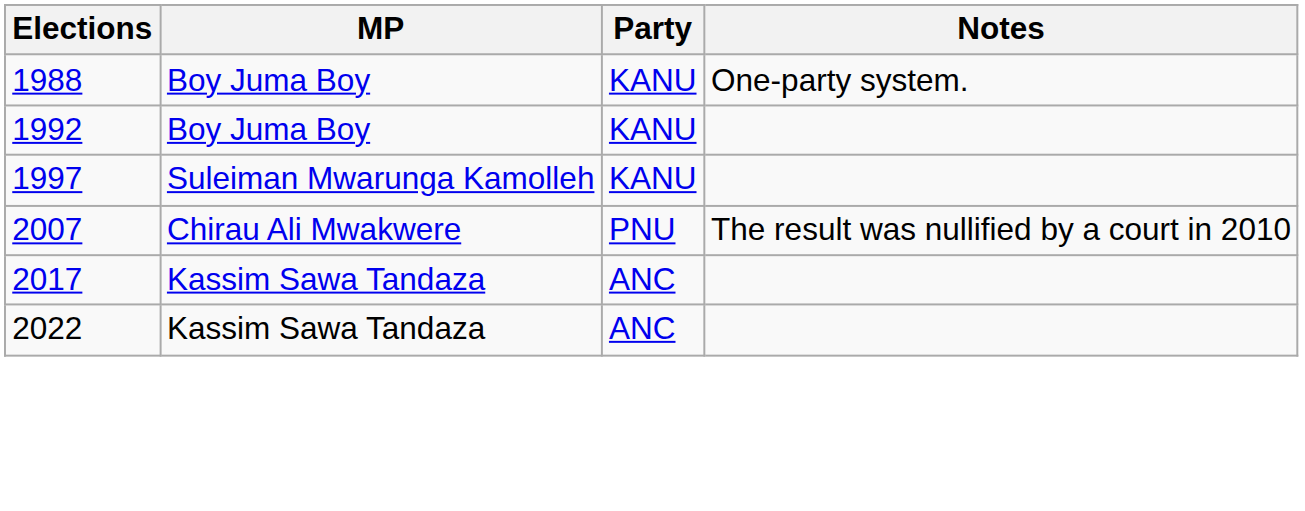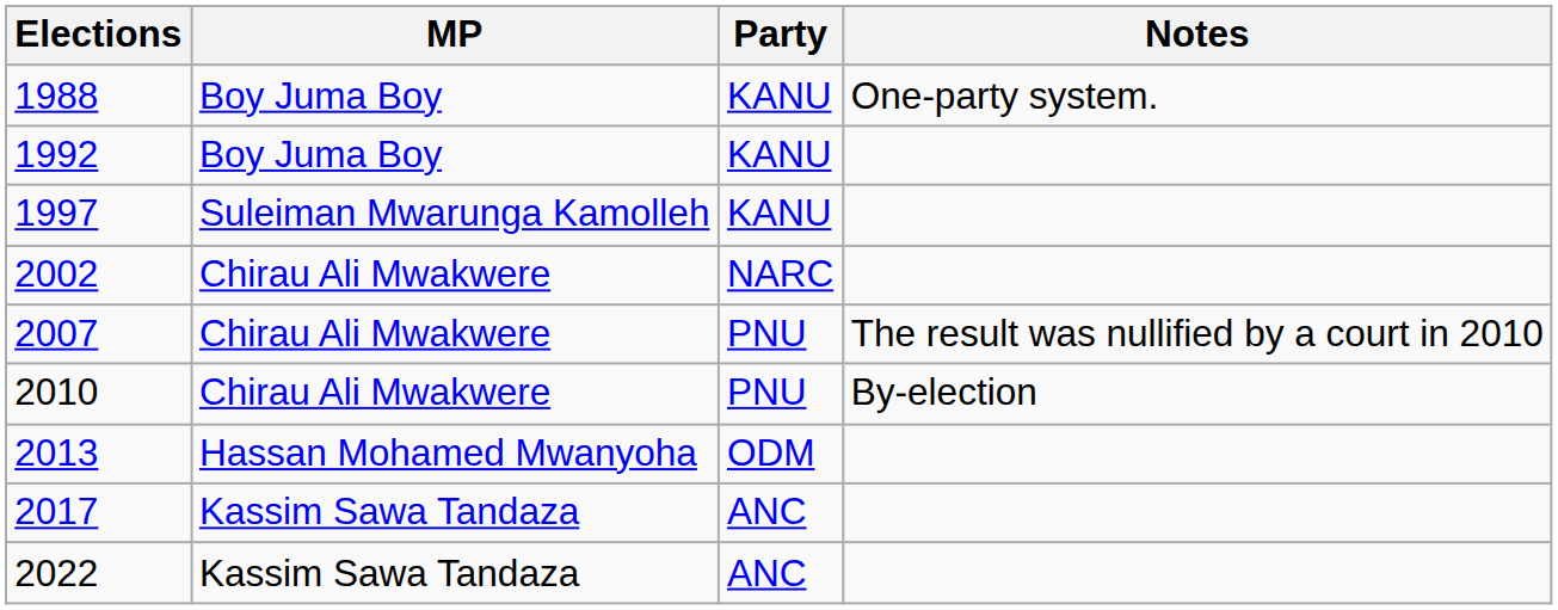+ row: 2002 | Chirau Ali Mwakwere | NARC
+ row: 2010 | Chirau Ali Mwakwere | PNU | By-election
+ row: 2013 | Hassan Mohamed Mwanyoha | ODM
